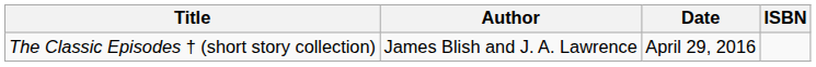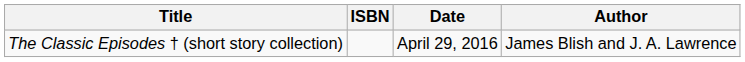columns swapped: Author <-> ISBN
